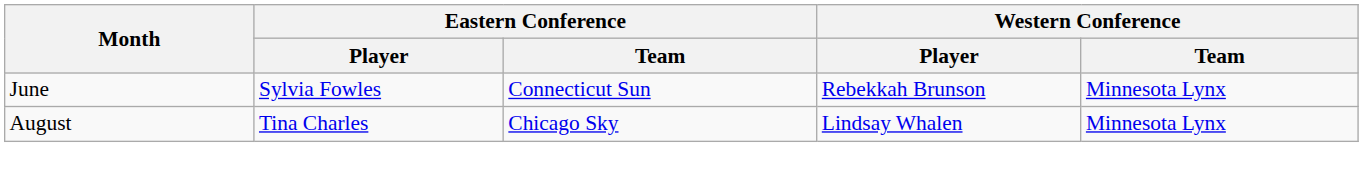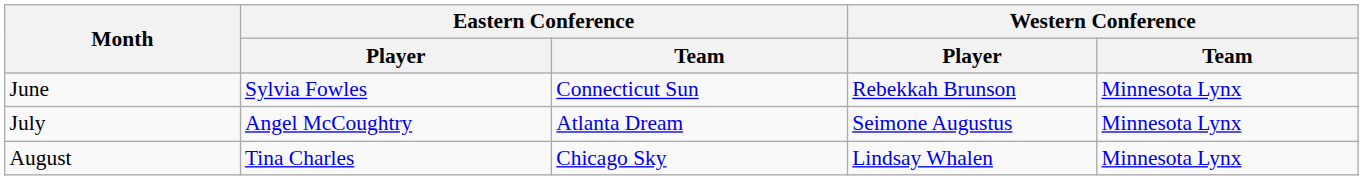+ row: July | Angel McCoughtry | Atlanta Dream | Seimone Augustus | Minnesota Lynx
